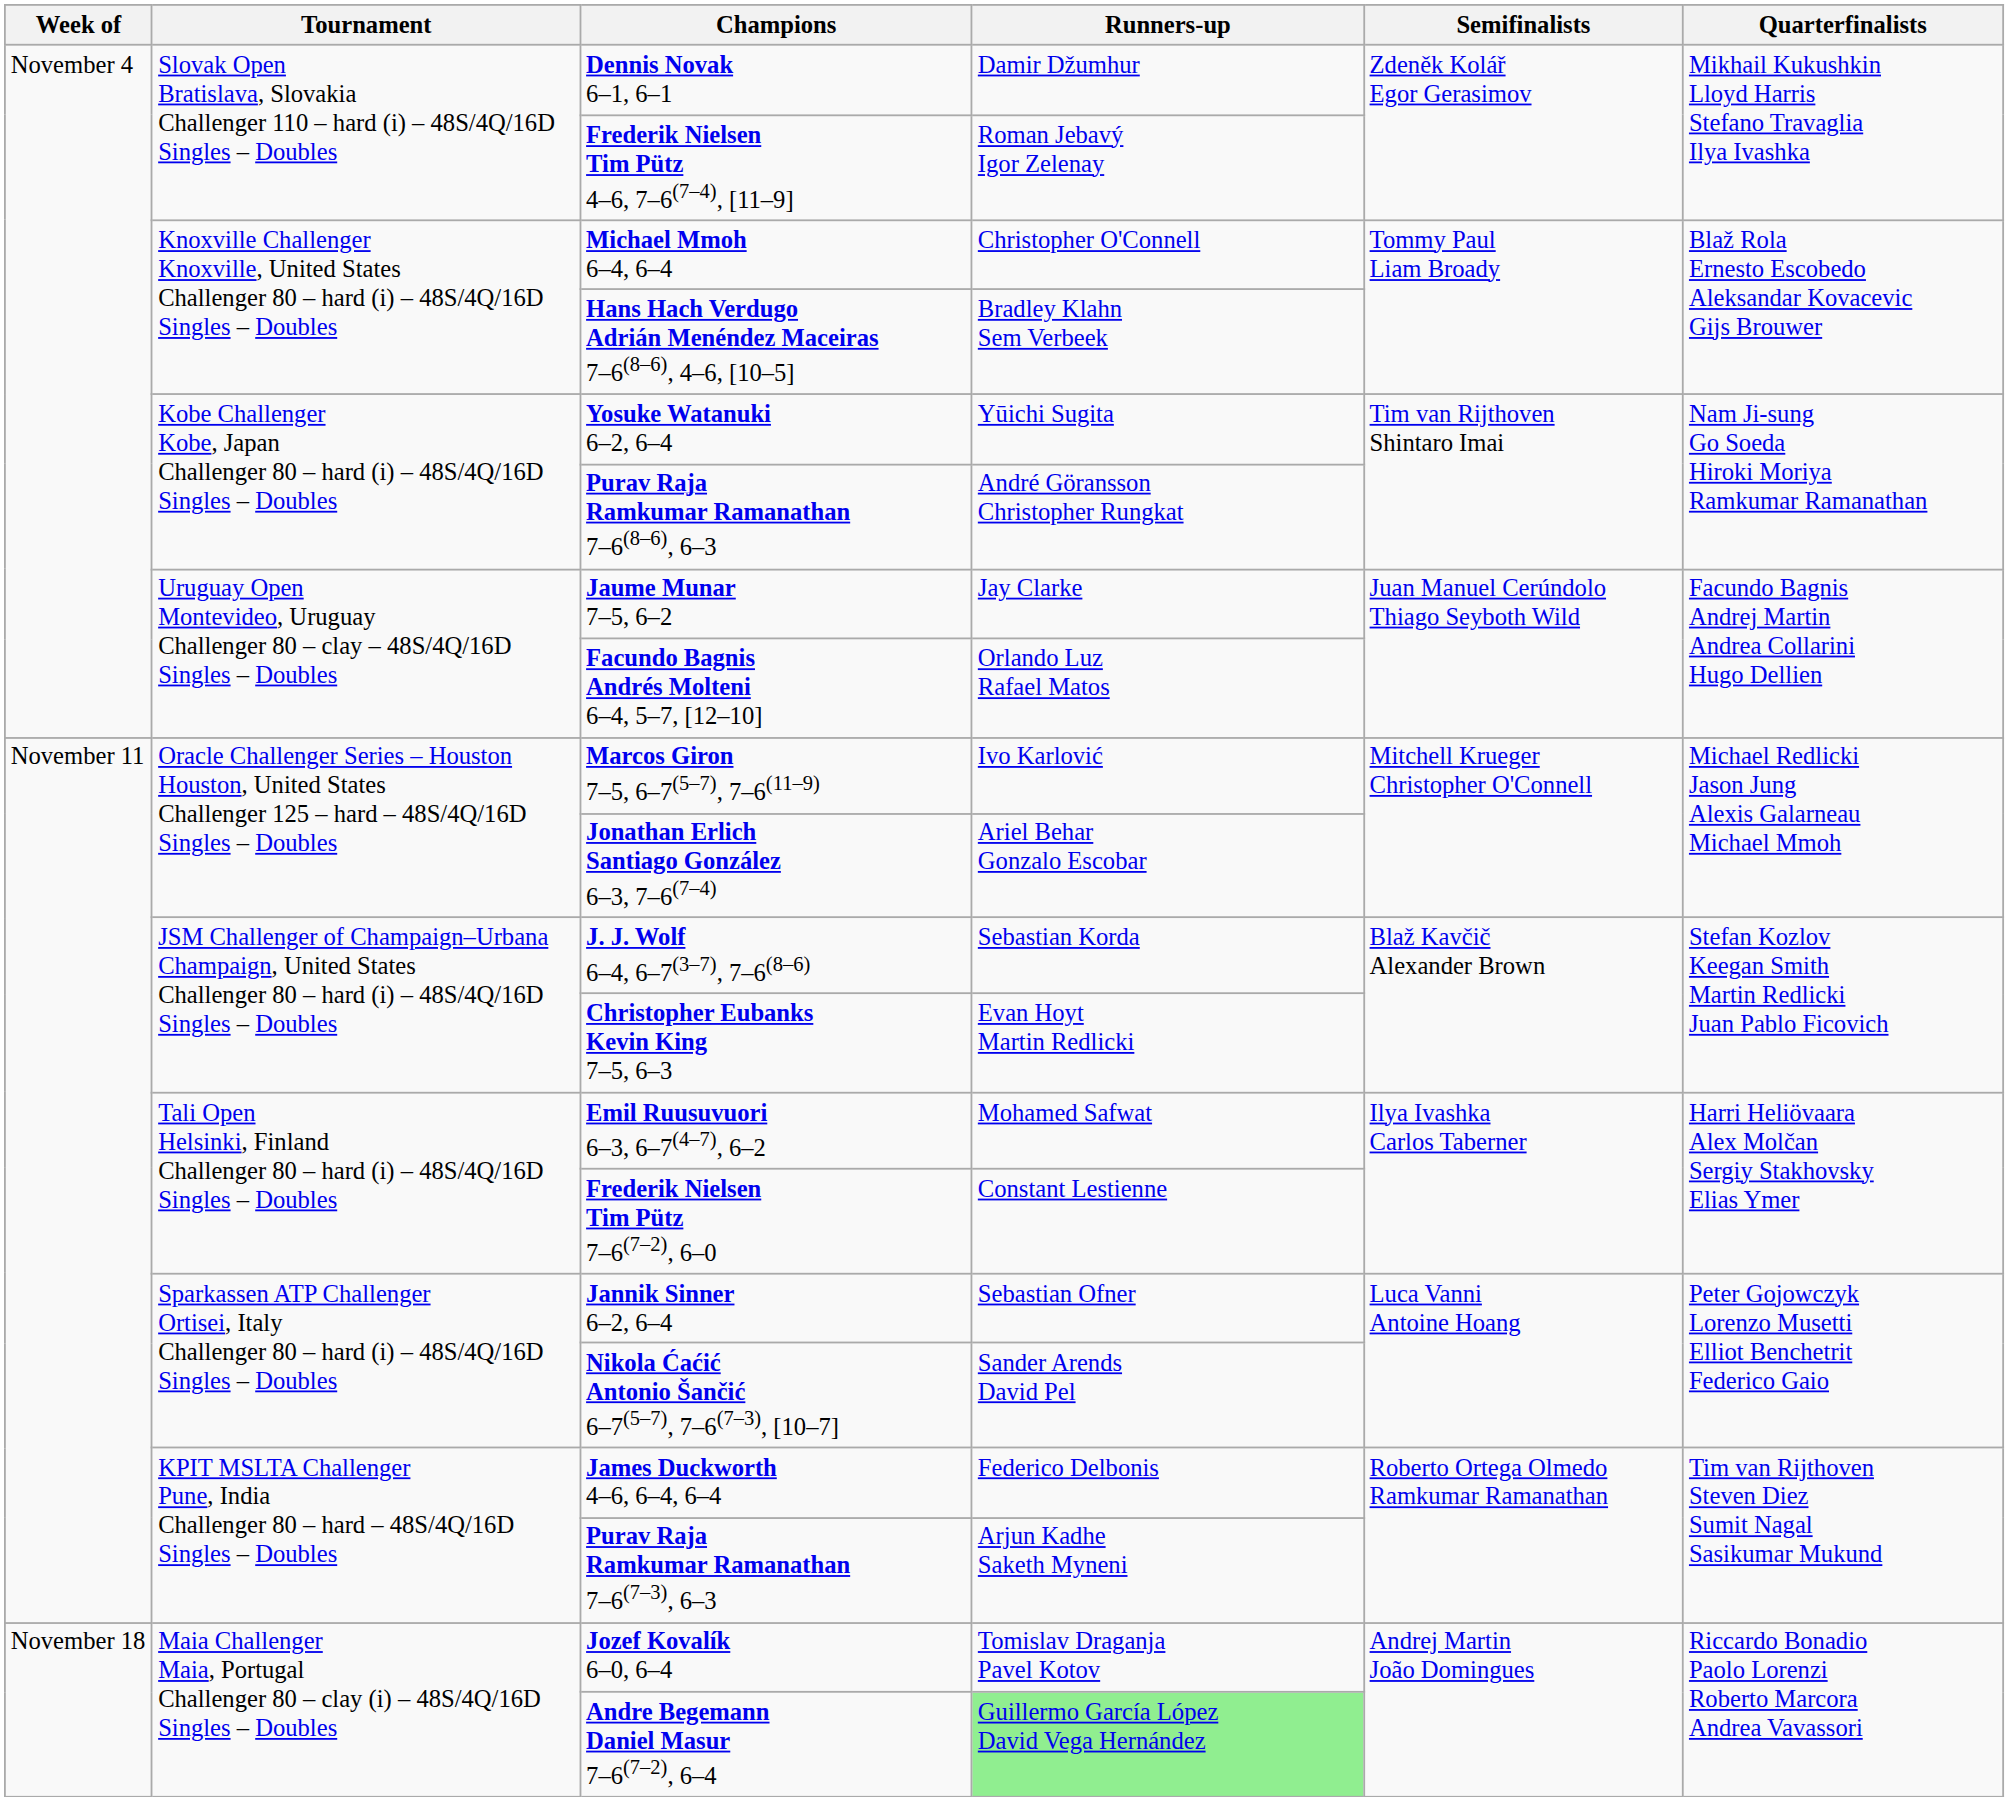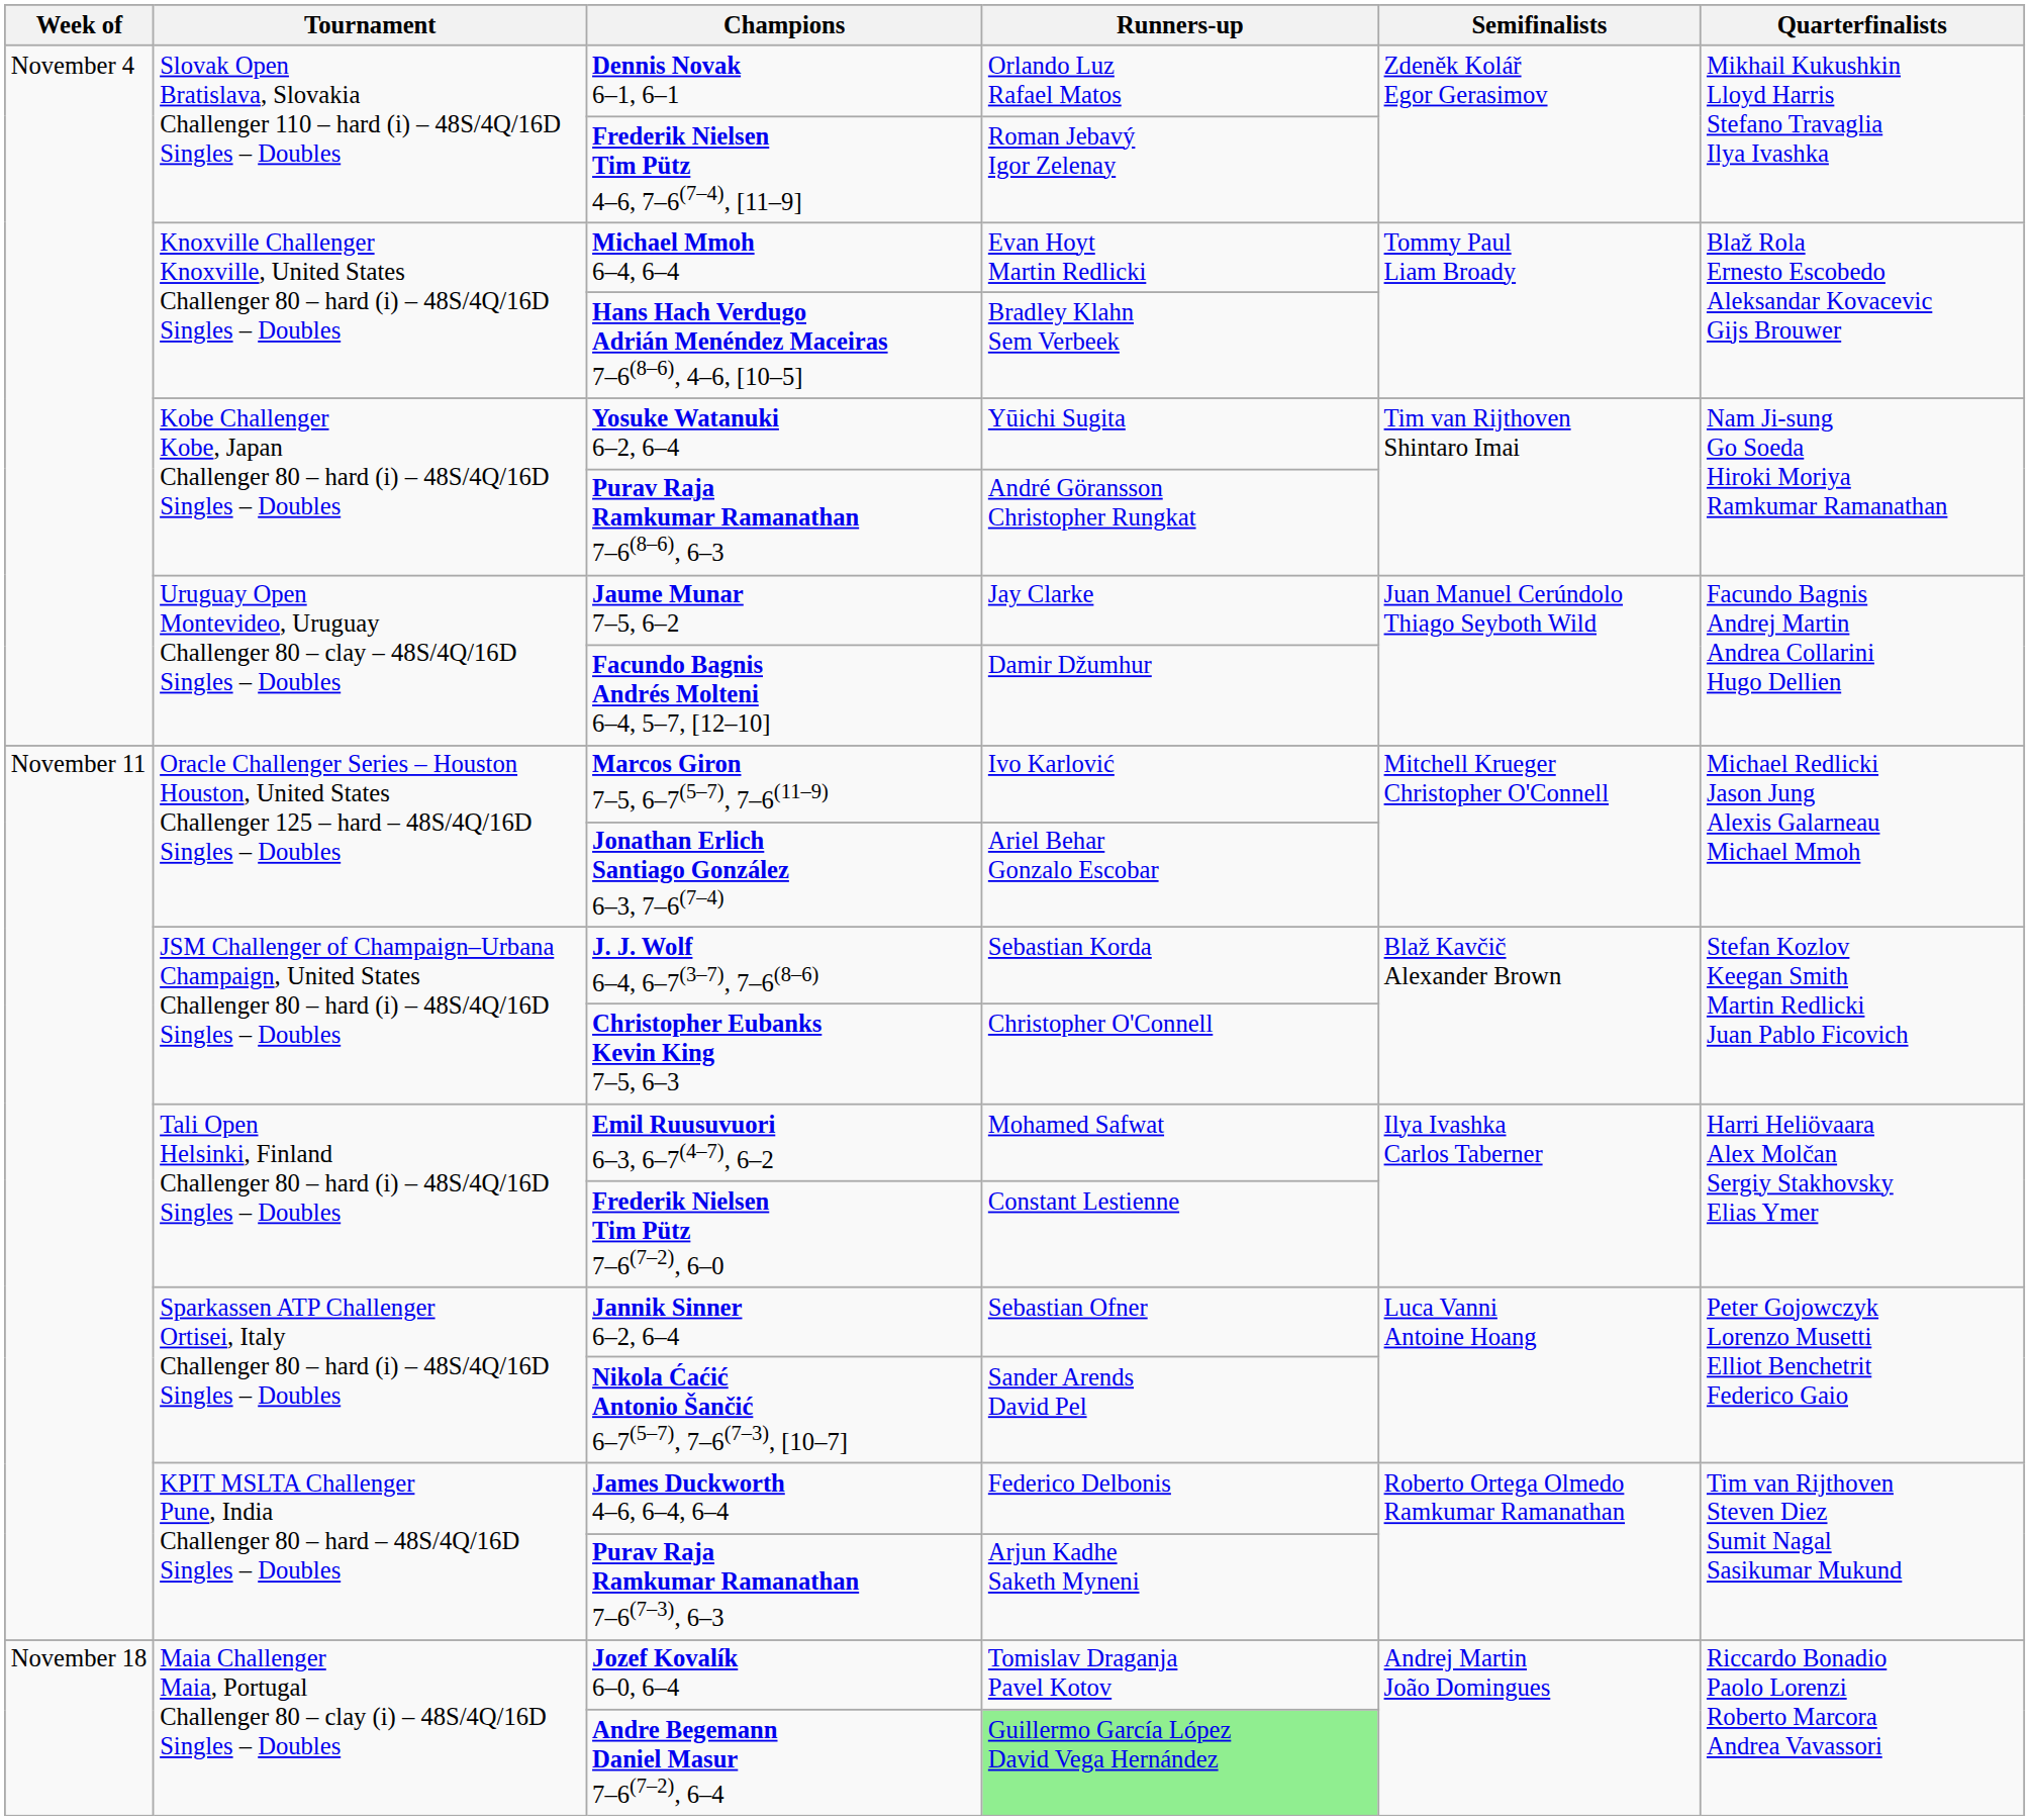Dennis Novak 6–1, 6–1 | Runners-up: Damir Džumhur -> Orlando Luz Rafael Matos
Michael Mmoh 6–4, 6–4 | Runners-up: Christopher O'Connell -> Evan Hoyt Martin Redlicki
Facundo Bagnis Andrés Molteni 6–4, 5–7, [12–10] | Runners-up: Orlando Luz Rafael Matos -> Damir Džumhur
Christopher Eubanks Kevin King 7–5, 6–3 | Runners-up: Evan Hoyt Martin Redlicki -> Christopher O'Connell
